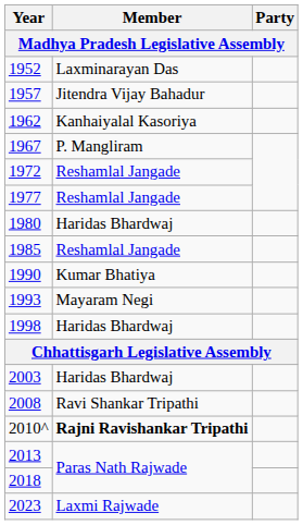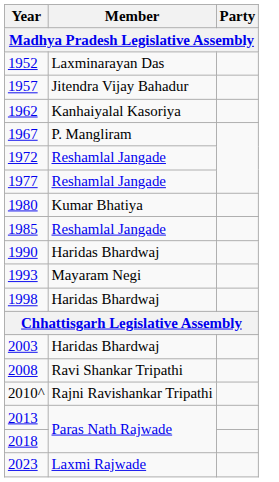1980 | Member: Haridas Bhardwaj -> Kumar Bhatiya
1990 | Member: Kumar Bhatiya -> Haridas Bhardwaj
2010^ | Member: bold -> normal
